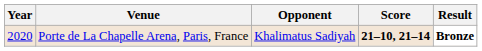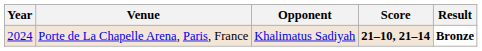Porte de La Chapelle Arena, Paris, France | Year: 2020 -> 2024
